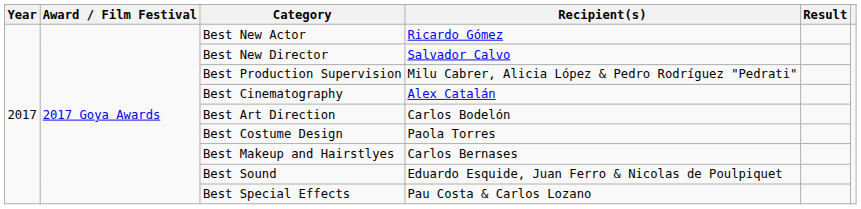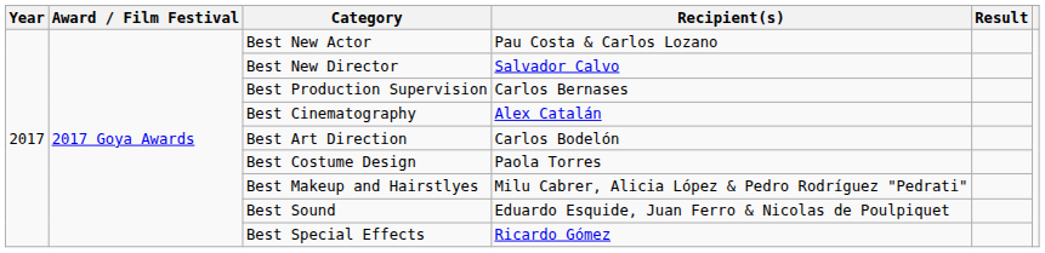Best New Actor | Recipient(s): Ricardo Gómez -> Pau Costa & Carlos Lozano
Best Production Supervision | Recipient(s): Milu Cabrer, Alicia López & Pedro Rodríguez "Pedrati" -> Carlos Bernases
Best Makeup and Hairstlyes | Recipient(s): Carlos Bernases -> Milu Cabrer, Alicia López & Pedro Rodríguez "Pedrati"
Best Special Effects | Recipient(s): Pau Costa & Carlos Lozano -> Ricardo Gómez
